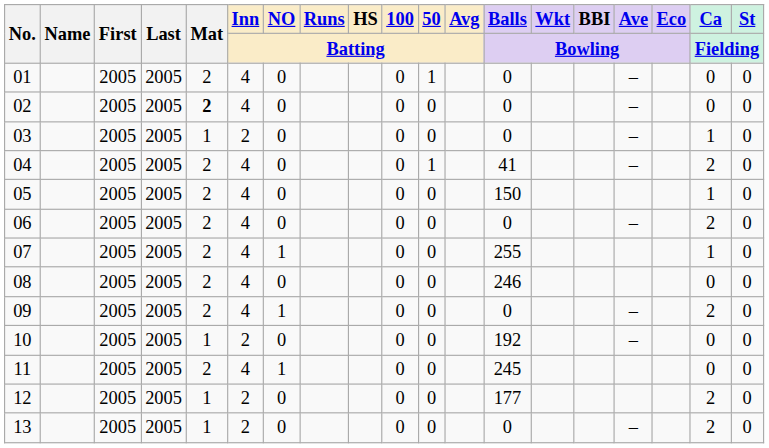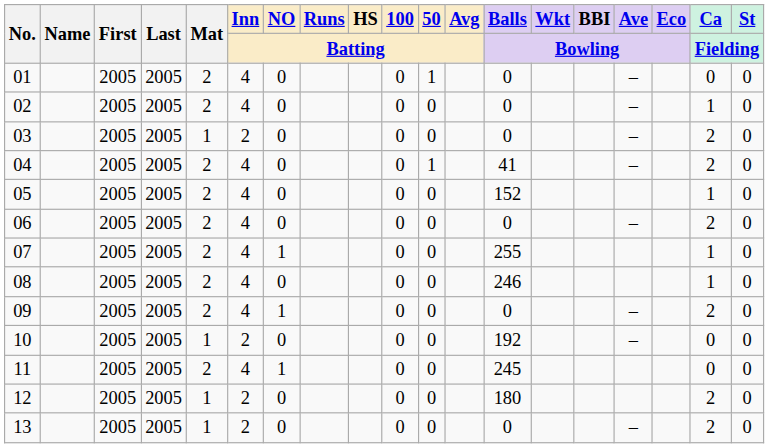02 | Mat: bold -> normal
02 | Ca / Fielding: 0 -> 1
03 | Ca / Fielding: 1 -> 2
05 | Balls / Bowling: 150 -> 152
08 | Ca / Fielding: 0 -> 1
12 | Balls / Bowling: 177 -> 180
